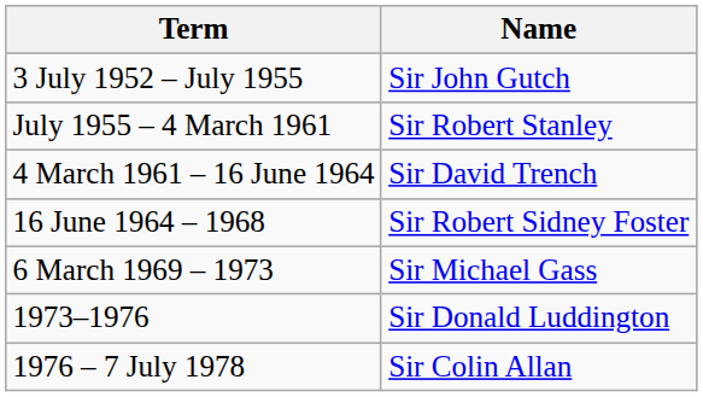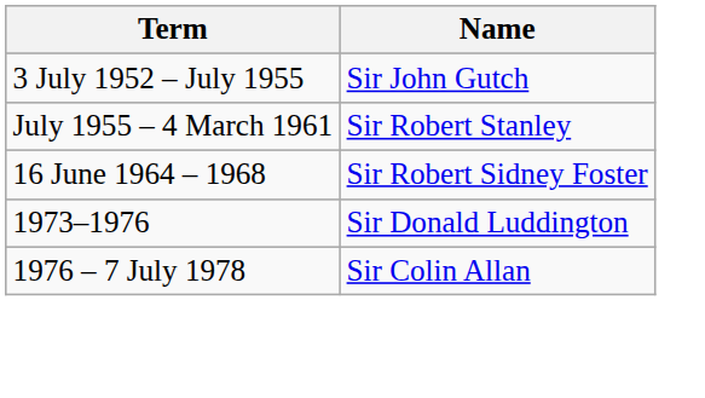- row: 4 March 1961 – 16 June 1964 | Sir David Trench
- row: 6 March 1969 – 1973 | Sir Michael Gass
